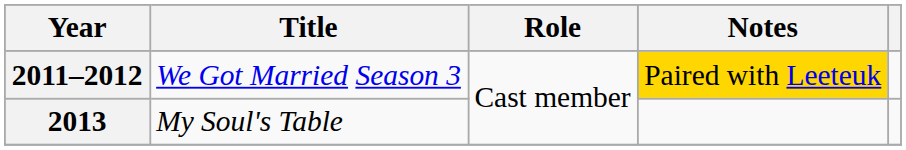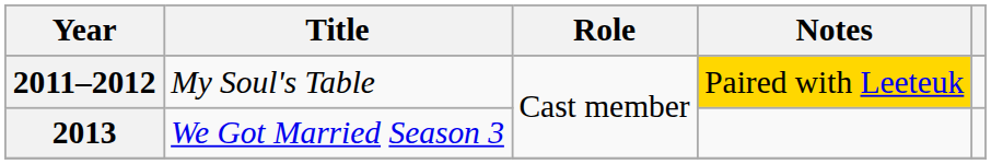2011–2012 | Title: We Got Married Season 3 -> My Soul's Table
2013 | Title: My Soul's Table -> We Got Married Season 3
